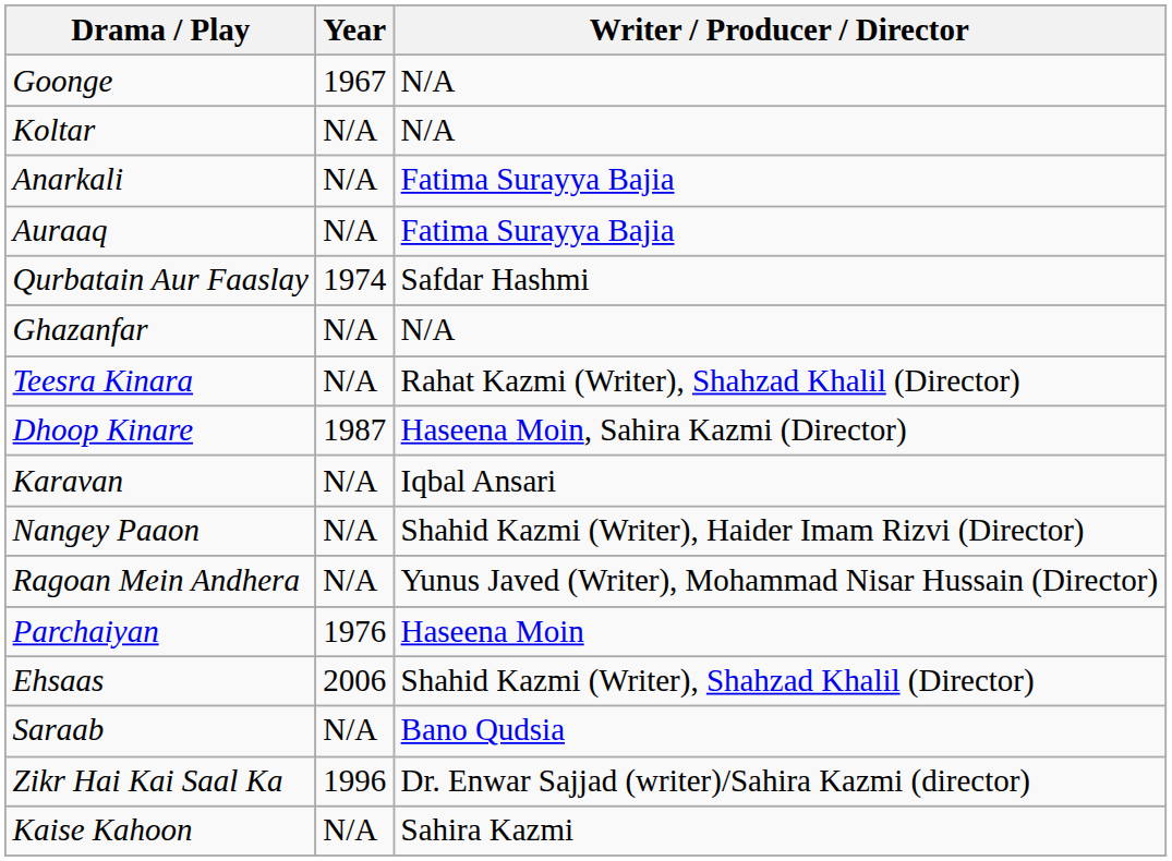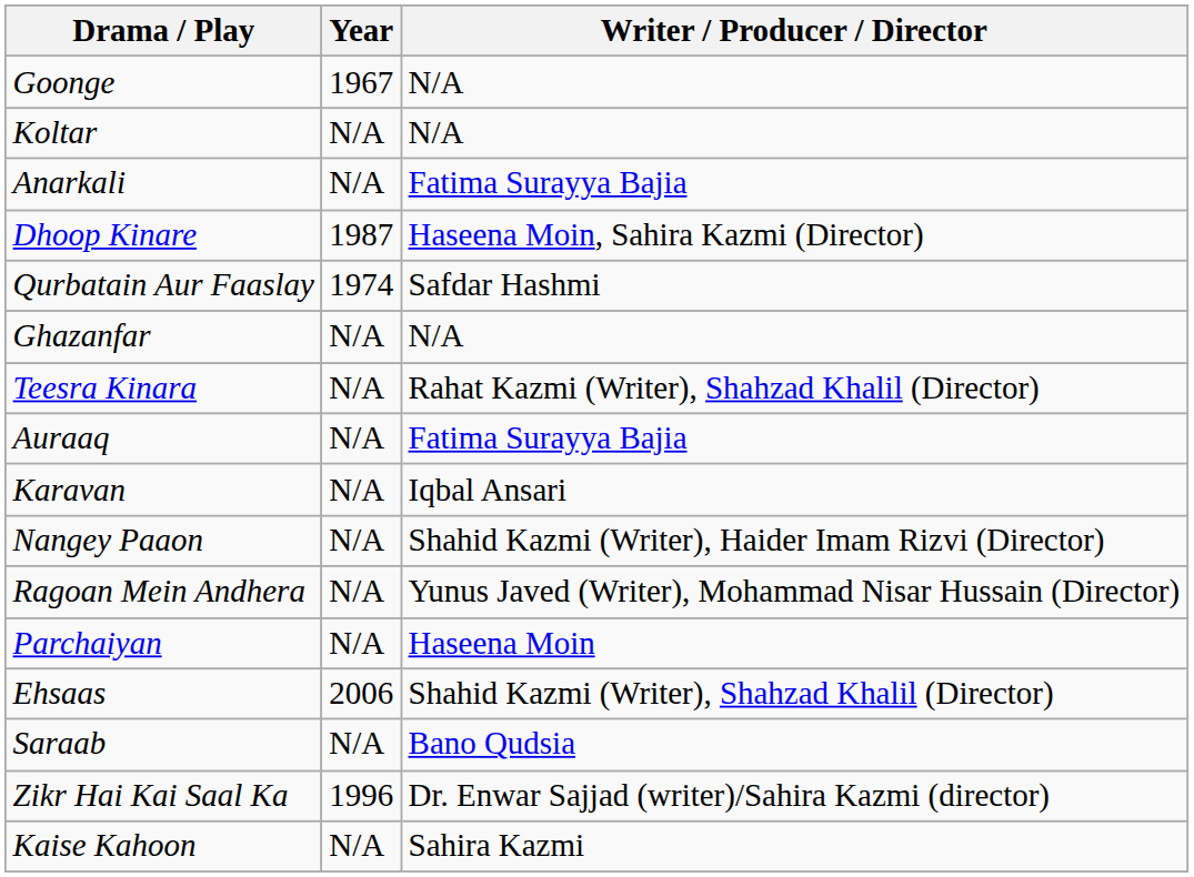rows swapped: Auraaq <-> Dhoop Kinare
Parchaiyan | Year: 1976 -> N/A
